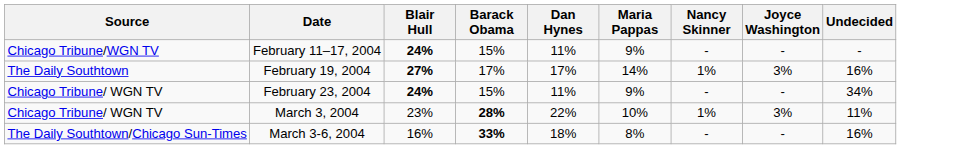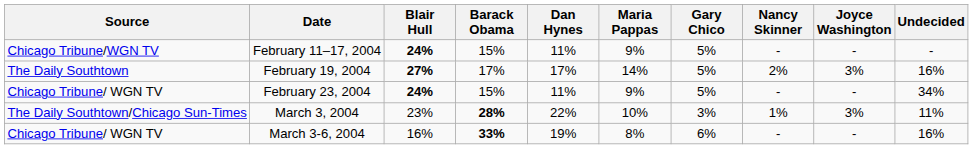+ column: Gary Chico | 5% | 5% | 5% | 3% | 6%
February 19, 2004 | Nancy Skinner: 1% -> 2%
March 3, 2004 | Source: Chicago Tribune/ WGN TV -> The Daily Southtown/Chicago Sun-Times
March 3-6, 2004 | Source: The Daily Southtown/Chicago Sun-Times -> Chicago Tribune/ WGN TV
March 3-6, 2004 | Dan Hynes: 18% -> 19%
